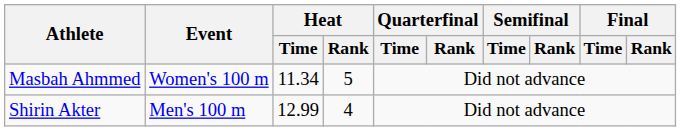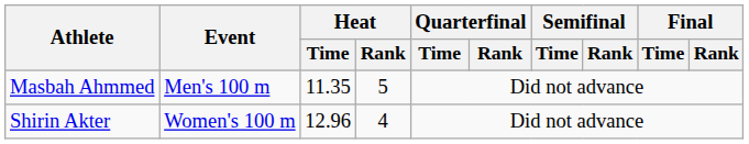Masbah Ahmmed | Event: Women's 100 m -> Men's 100 m
Masbah Ahmmed | Heat / Time: 11.34 -> 11.35
Shirin Akter | Event: Men's 100 m -> Women's 100 m
Shirin Akter | Heat / Time: 12.99 -> 12.96
